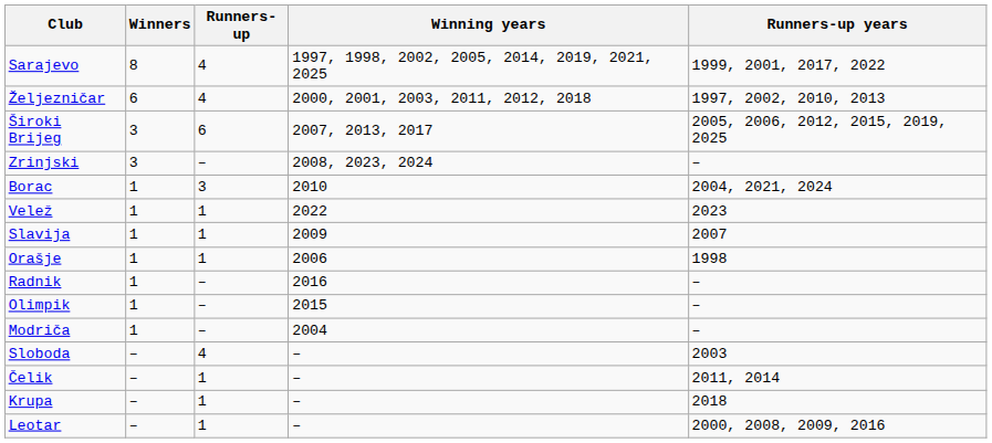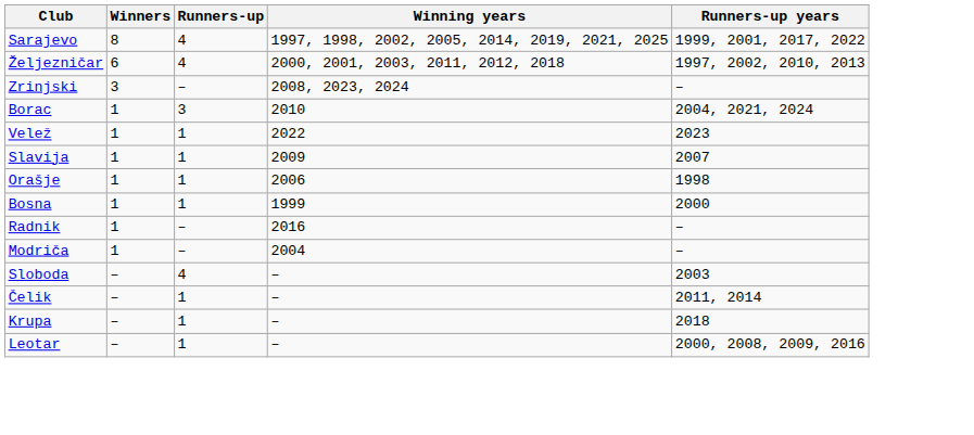- row: Široki Brijeg | 3 | 6 | 2007, 2013, 2017 | 2005, 2006, 2012, 2015, 2019, 2025
+ row: Bosna | 1 | 1 | 1999 | 2000
- row: Olimpik | 1 | – | 2015 | –
